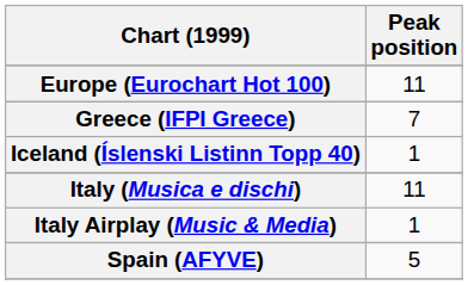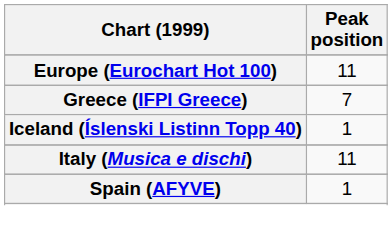- row: Italy Airplay (Music & Media) | 1
Spain (AFYVE) | Peak position: 5 -> 1
